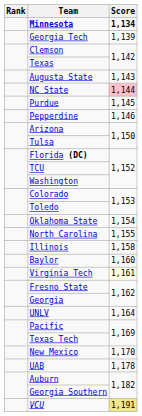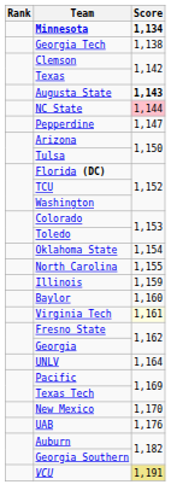Georgia Tech | Score: 1,139 -> 1,138
Augusta State | Score: normal -> bold
- row: Purdue | 1,145
Pepperdine | Score: 1,146 -> 1,147
Illinois | Score: 1,158 -> 1,159
UAB | Score: 1,178 -> 1,176
